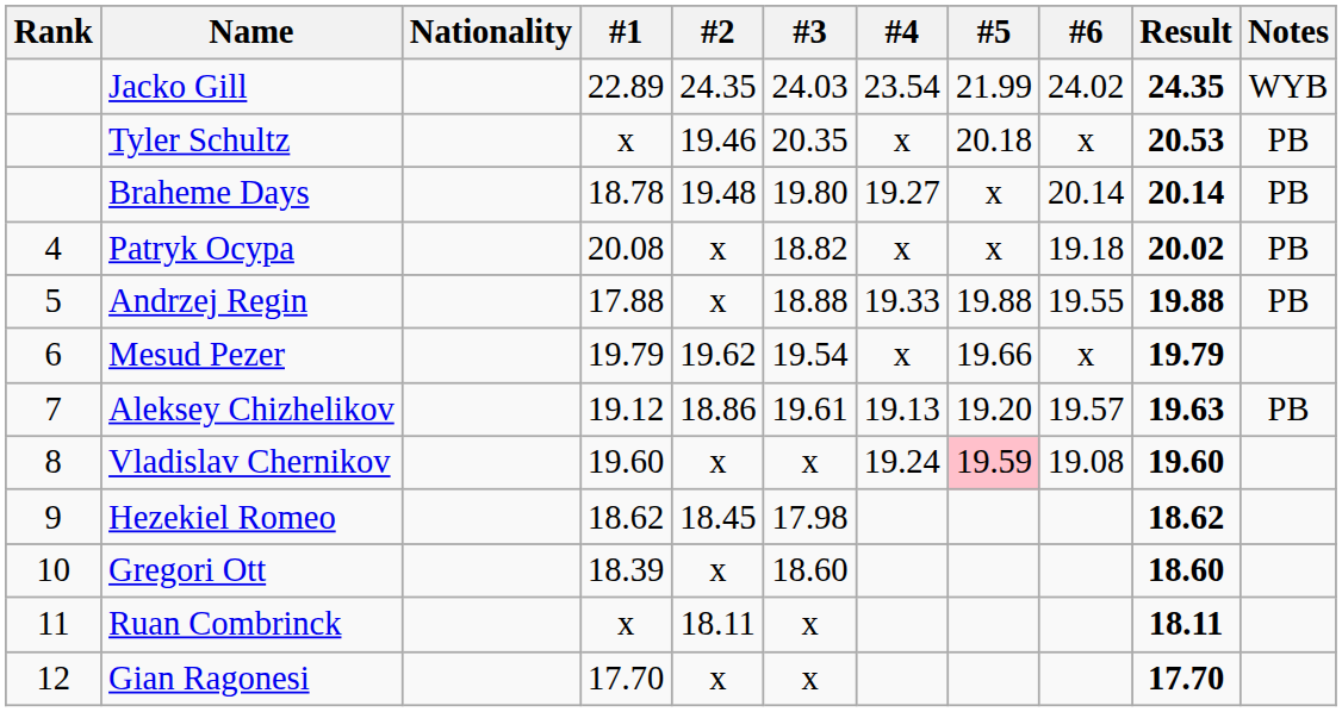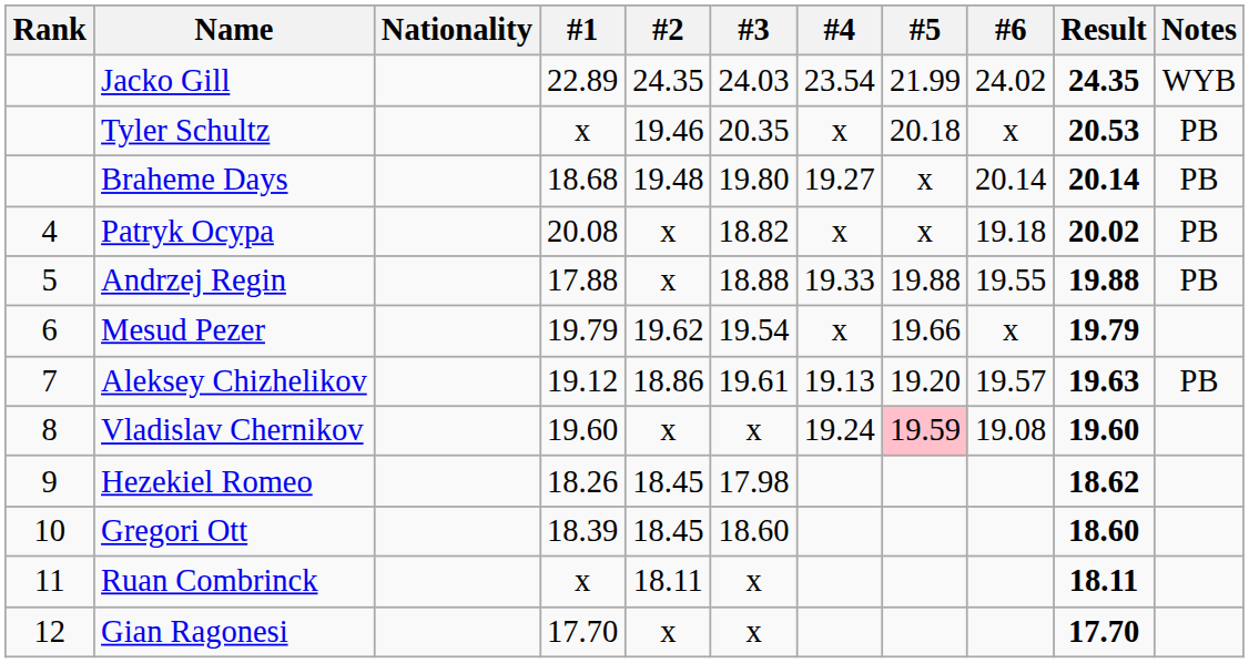Braheme Days | #1: 18.78 -> 18.68
Hezekiel Romeo | #1: 18.62 -> 18.26
Gregori Ott | #2: x -> 18.45
